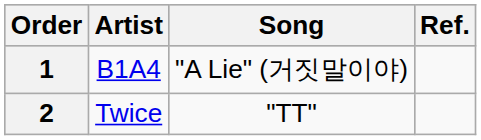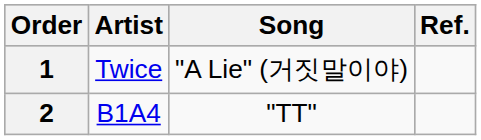1 | Artist: B1A4 -> Twice
2 | Artist: Twice -> B1A4
